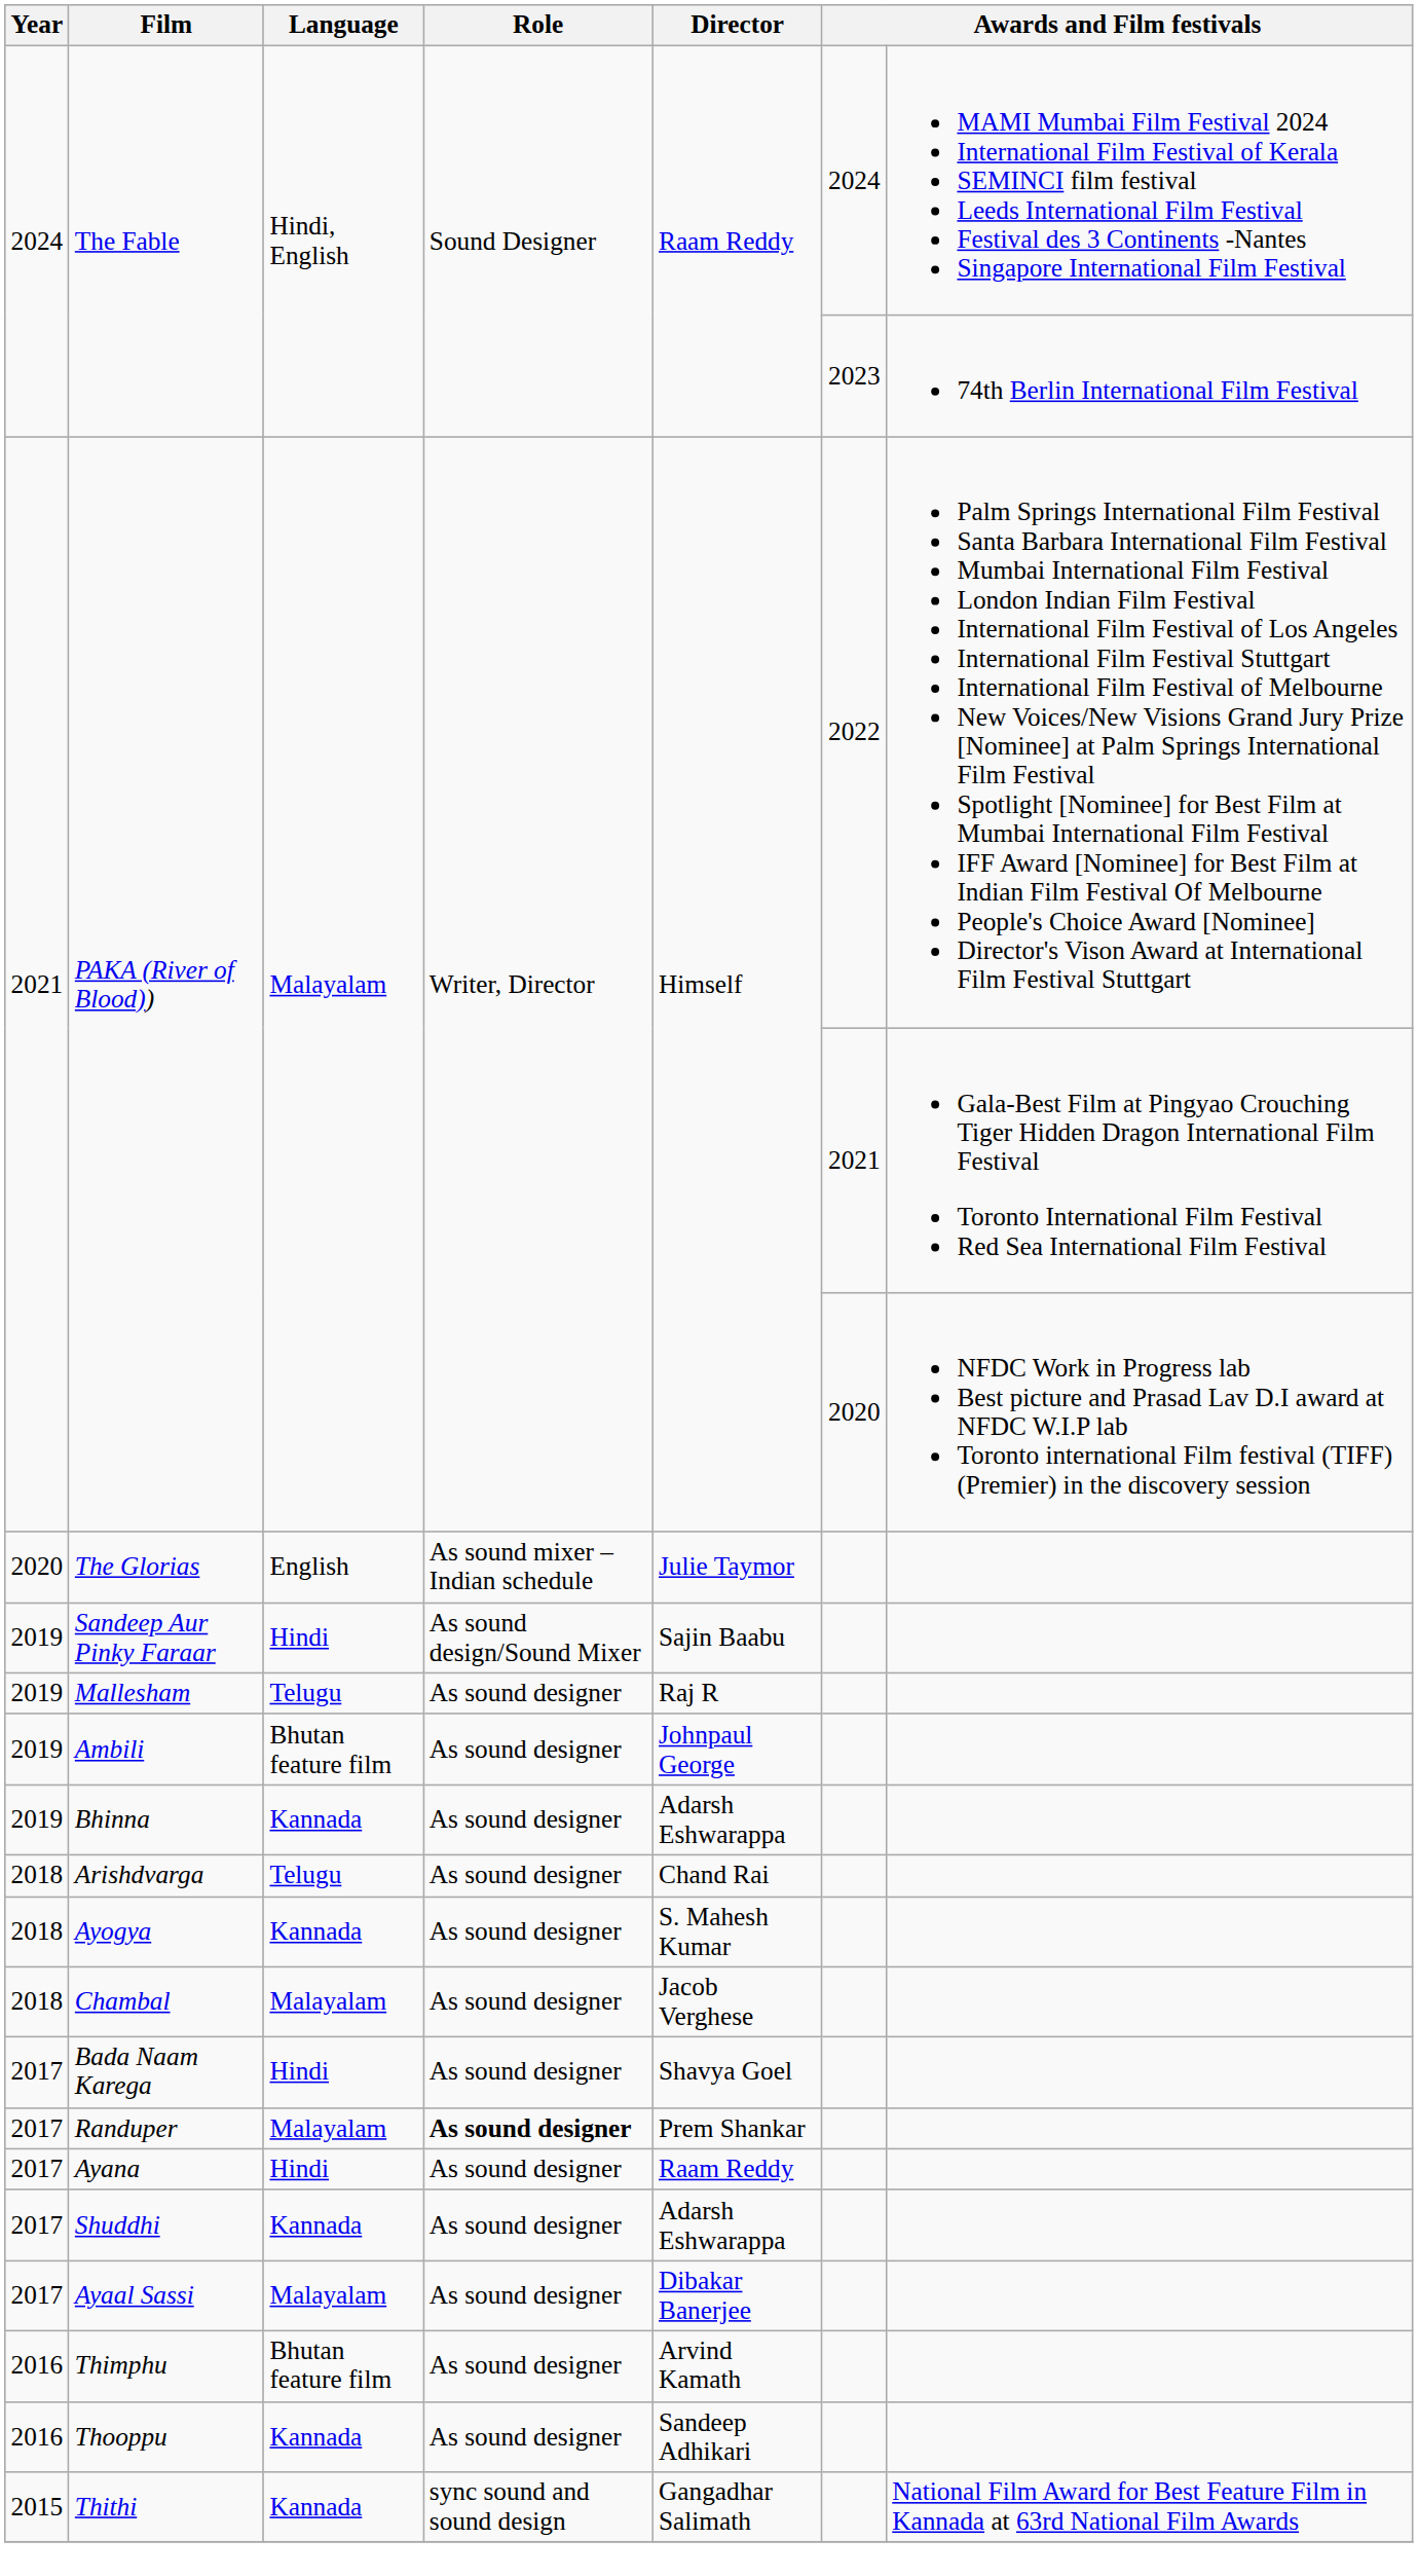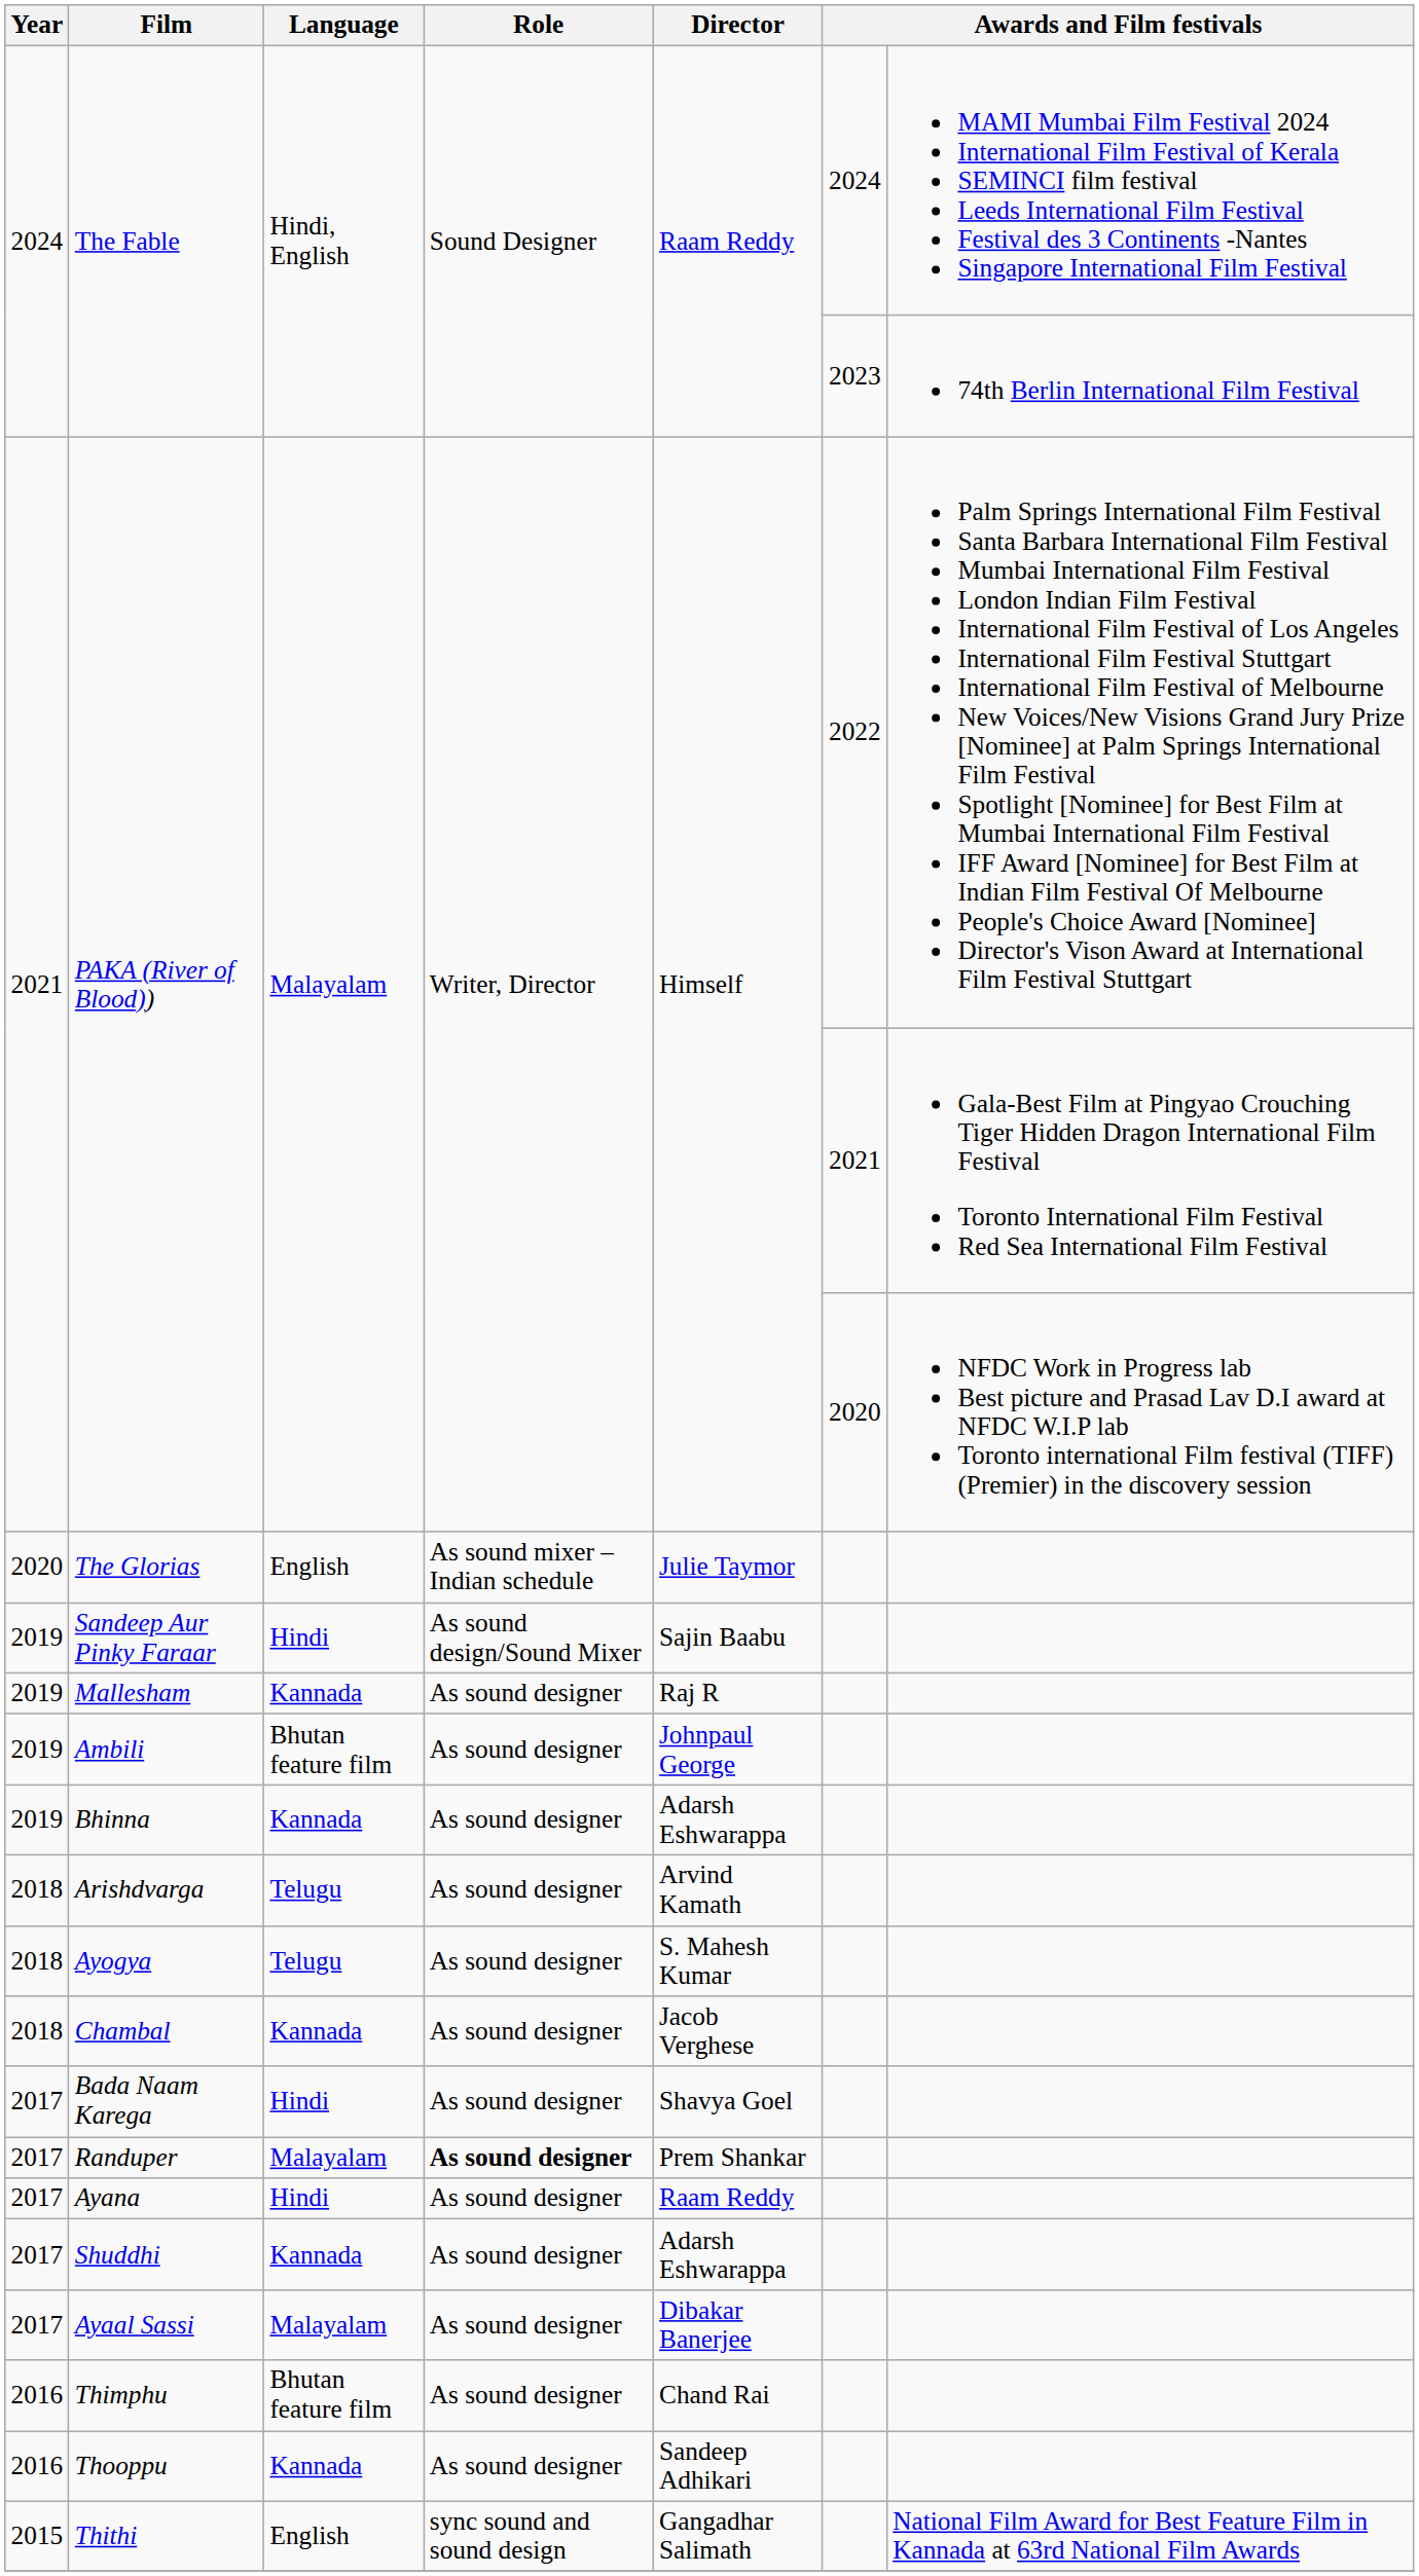Mallesham | Language: Telugu -> Kannada
Arishdvarga | Director: Chand Rai -> Arvind Kamath
Ayogya | Language: Kannada -> Telugu
Chambal | Language: Malayalam -> Kannada
Thimphu | Director: Arvind Kamath -> Chand Rai
Thithi | Language: Kannada -> English
